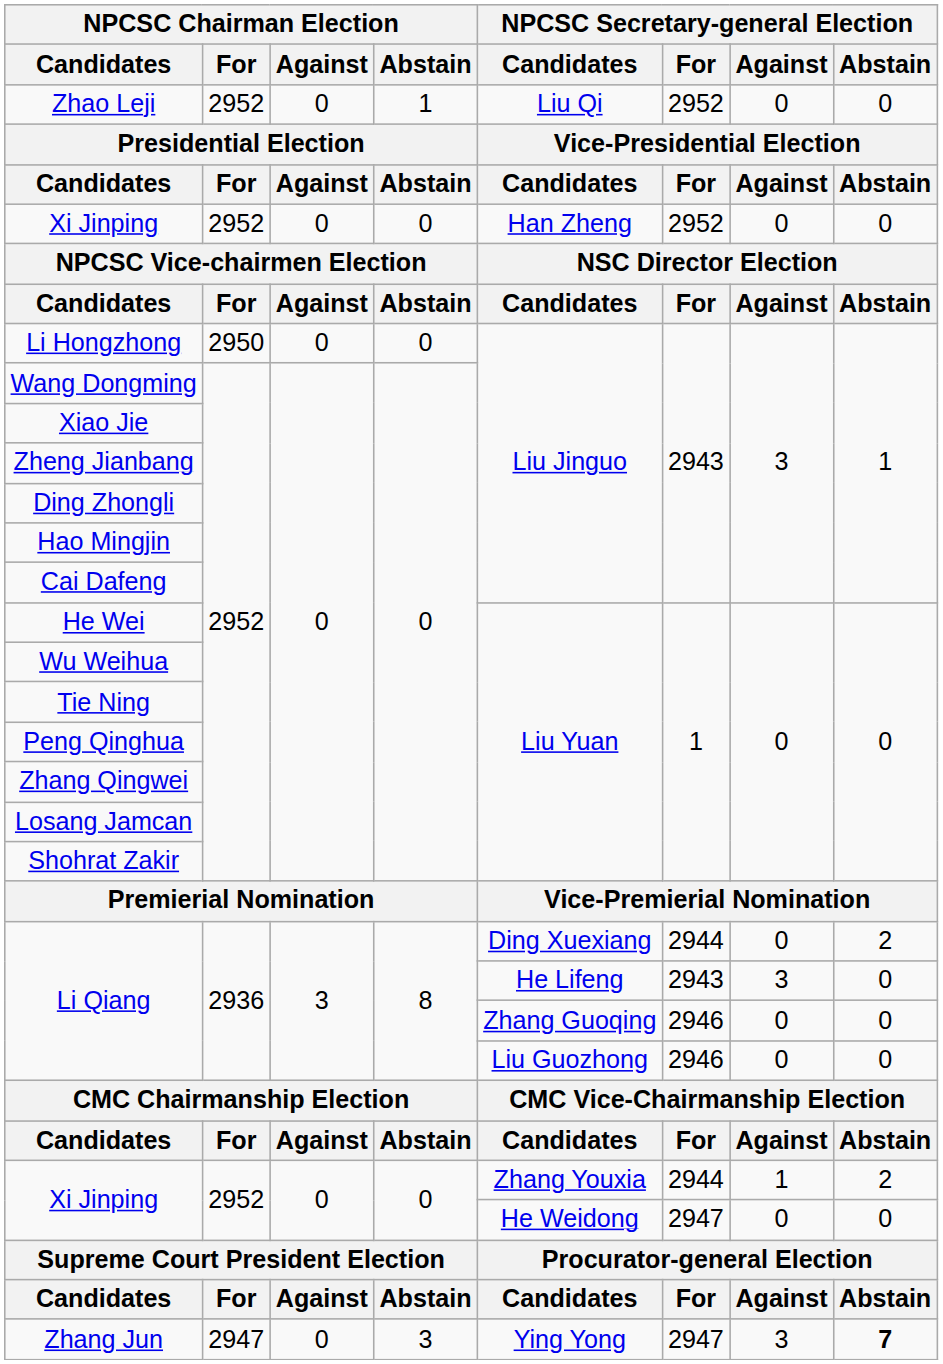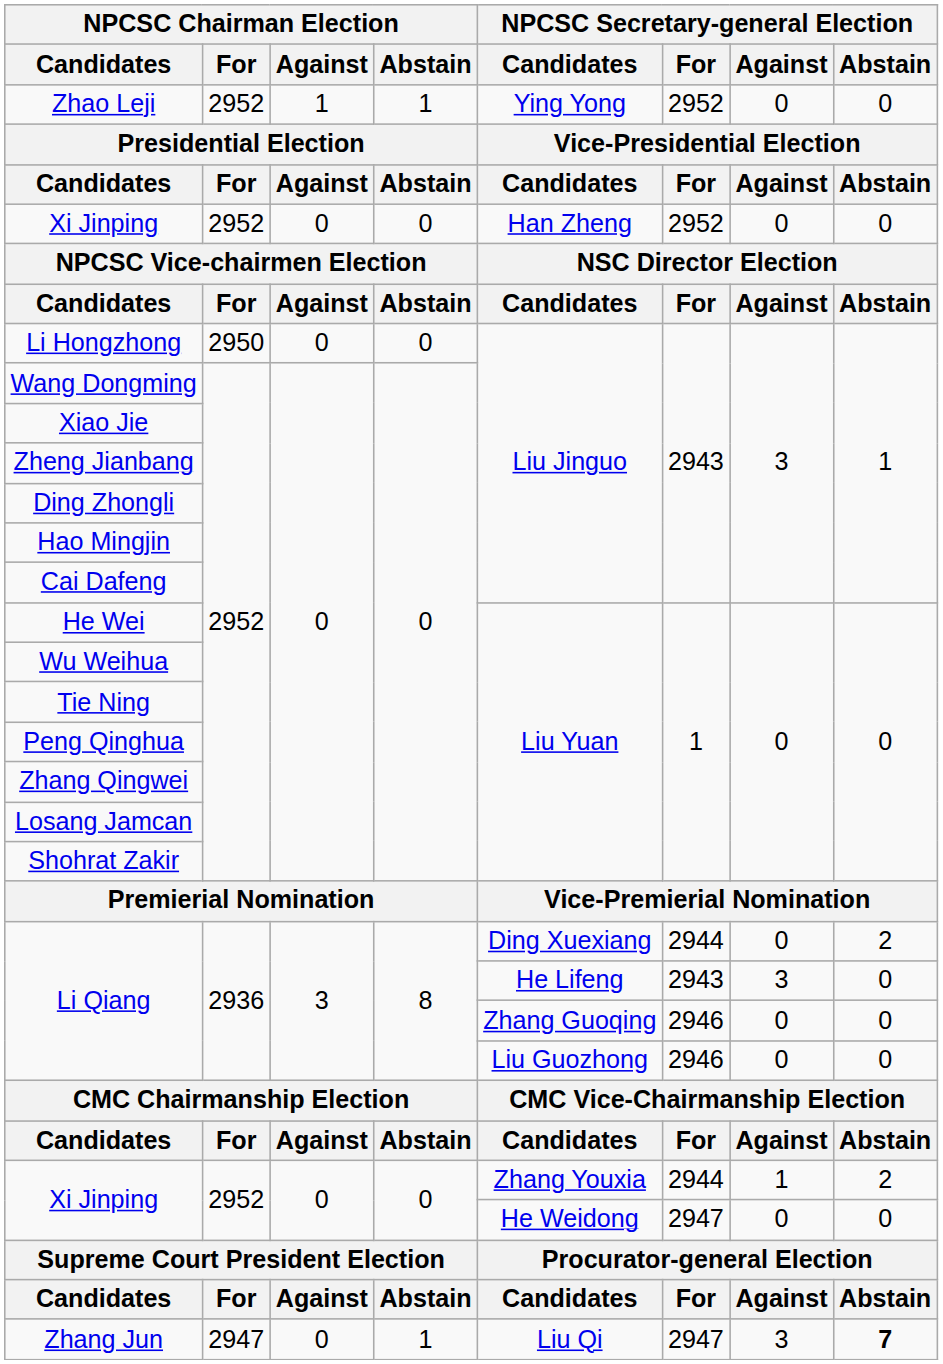Zhao Leji | NPCSC Chairman Election / Against: 0 -> 1
Zhao Leji | NPCSC Secretary-general Election / Candidates: Liu Qi -> Ying Yong
Zhang Jun | NPCSC Chairman Election / Abstain: 3 -> 1
Zhang Jun | NPCSC Secretary-general Election / Candidates: Ying Yong -> Liu Qi
